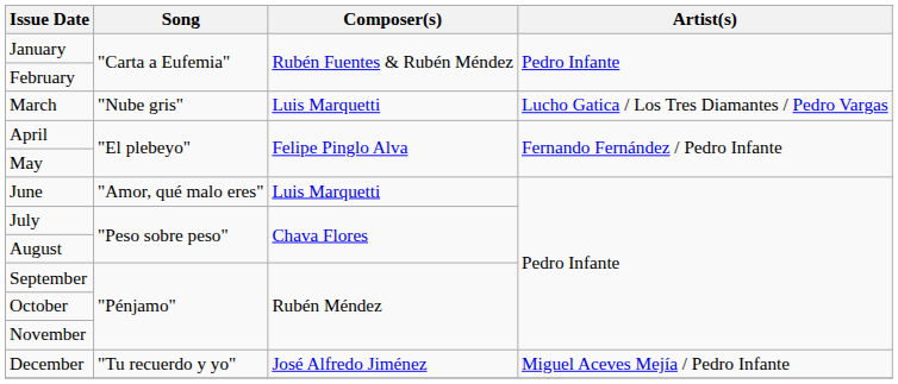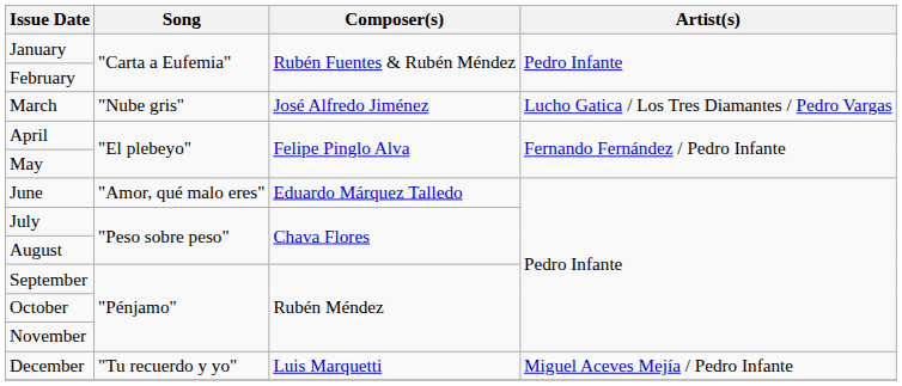March | Composer(s): Luis Marquetti -> José Alfredo Jiménez
June | Composer(s): Luis Marquetti -> Eduardo Márquez Talledo
December | Composer(s): José Alfredo Jiménez -> Luis Marquetti
